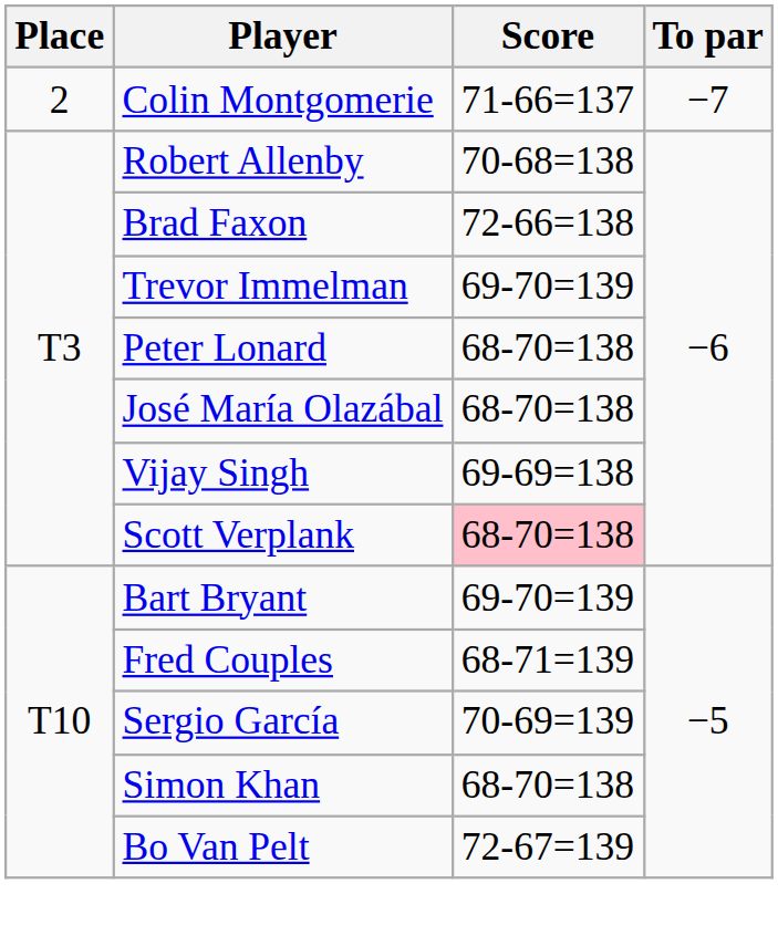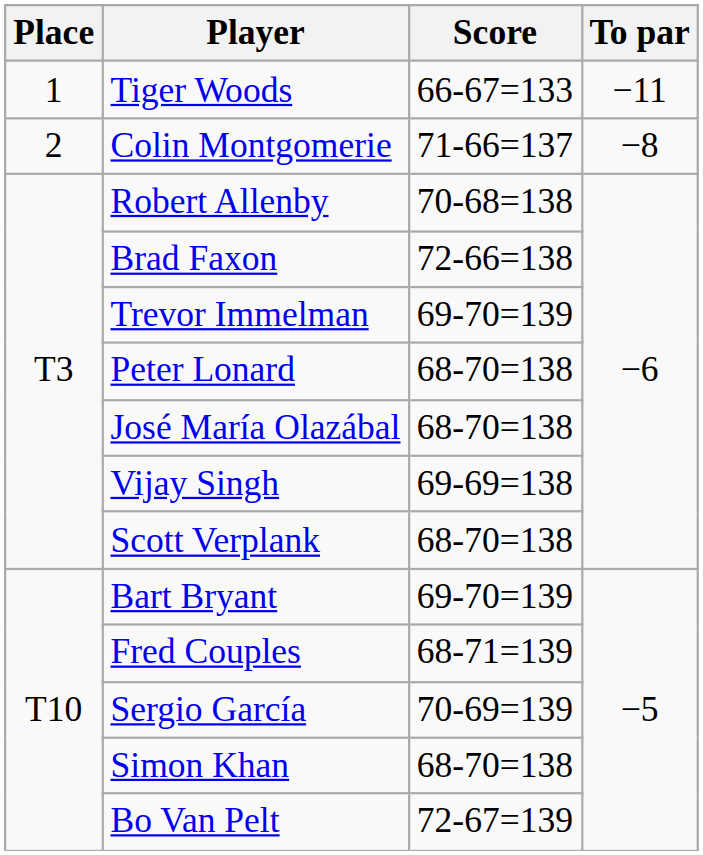+ row: 1 | Tiger Woods | 66-67=133 | −11
Colin Montgomerie | To par: −7 -> −8
Scott Verplank | Score: pink background -> no background
